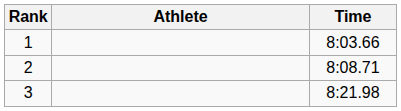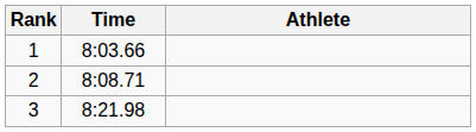columns swapped: Athlete <-> Time
